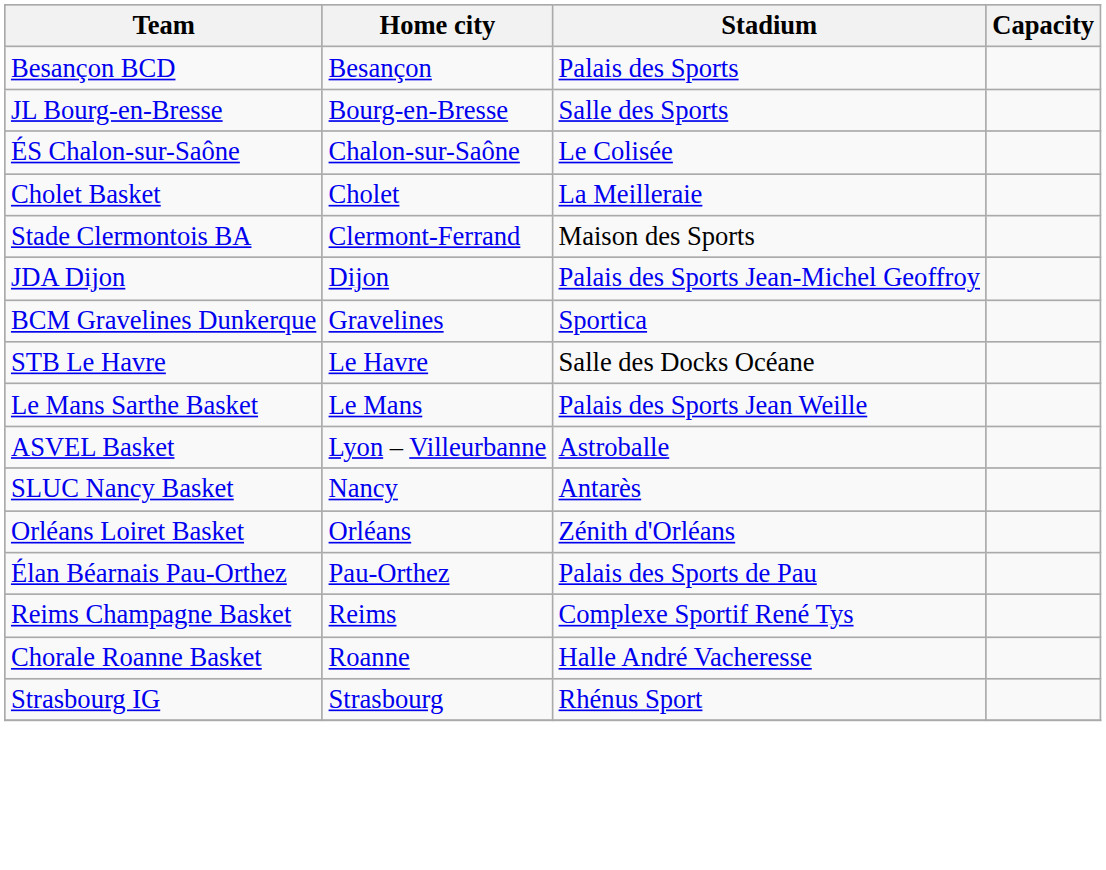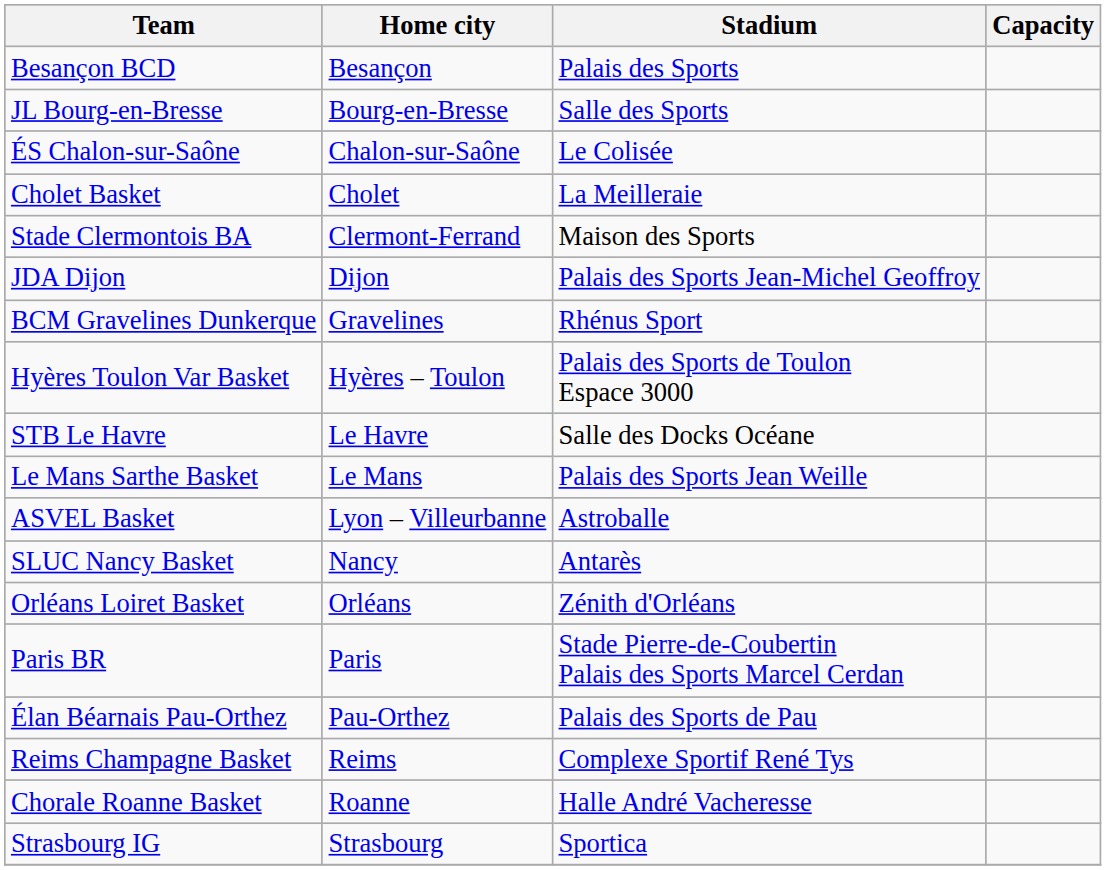BCM Gravelines Dunkerque | Stadium: Sportica -> Rhénus Sport
+ row: Hyères Toulon Var Basket | Hyères – Toulon | Palais des Sports de Toulon Espace 3000
+ row: Paris BR | Paris | Stade Pierre-de-Coubertin Palais des Sports Marcel Cerdan
Strasbourg IG | Stadium: Rhénus Sport -> Sportica
